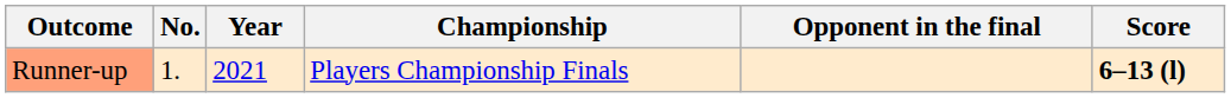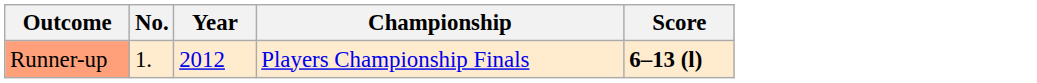- column: Opponent in the final
Runner-up | Year: 2021 -> 2012
